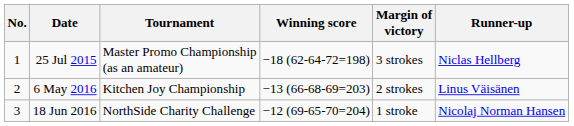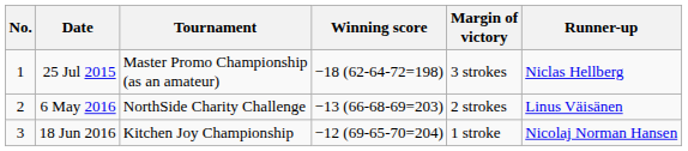6 May 2016 | Tournament: Kitchen Joy Championship -> NorthSide Charity Challenge
18 Jun 2016 | Tournament: NorthSide Charity Challenge -> Kitchen Joy Championship
